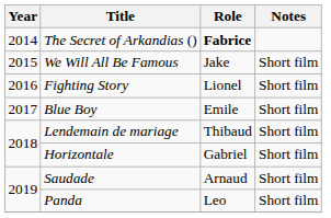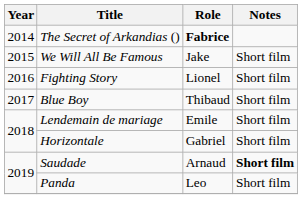Blue Boy | Role: Emile -> Thibaud
Lendemain de mariage | Role: Thibaud -> Emile
Saudade | Notes: normal -> bold
